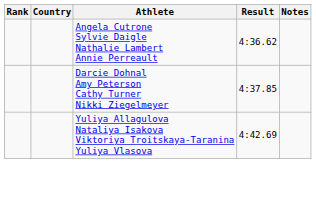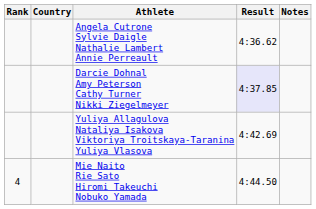Darcie Dohnal Amy Peterson Cathy Turner Nikki Ziegelmeyer | Result: no background -> lavender background
+ row: 4 | Mie Naito Rie Sato Hiromi Takeuchi Nobuko Yamada | 4:44.50
